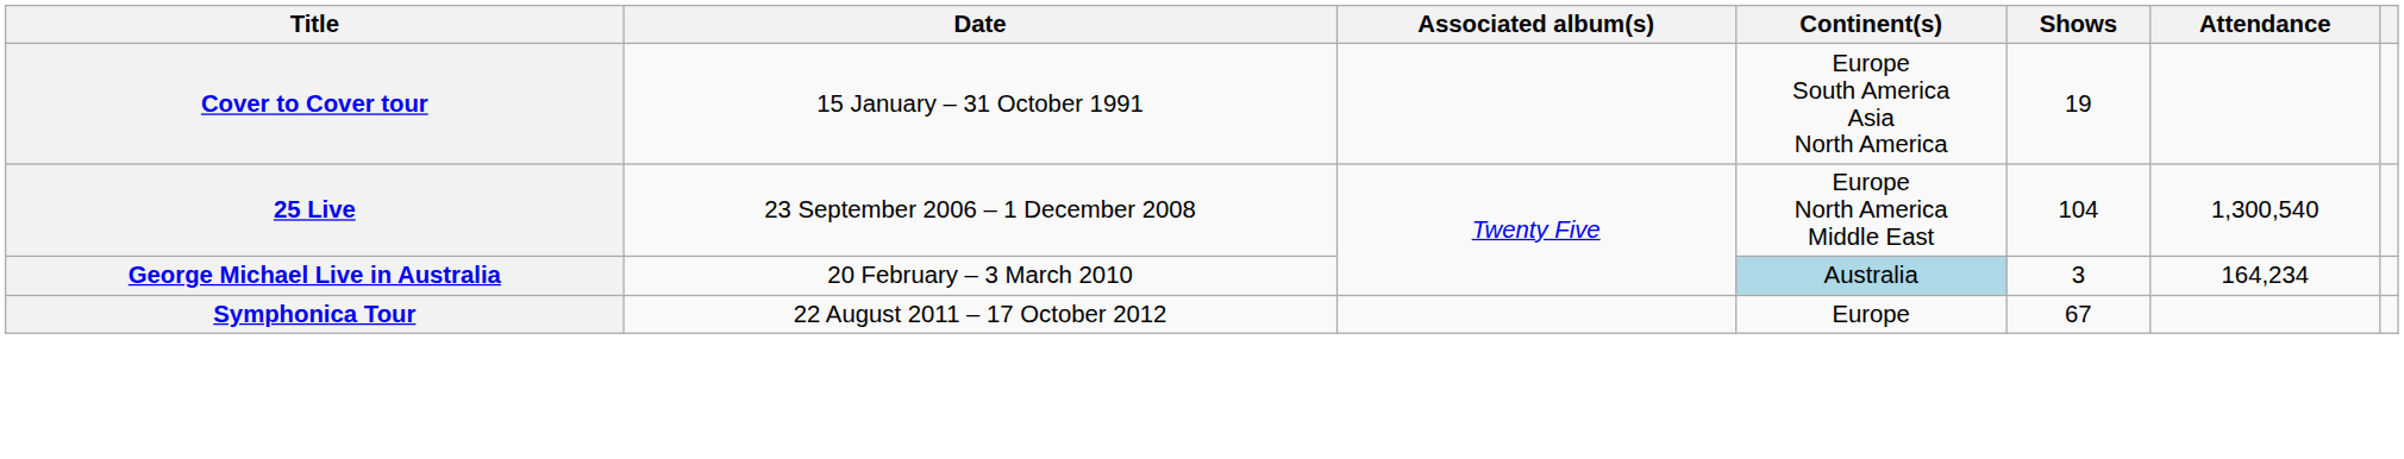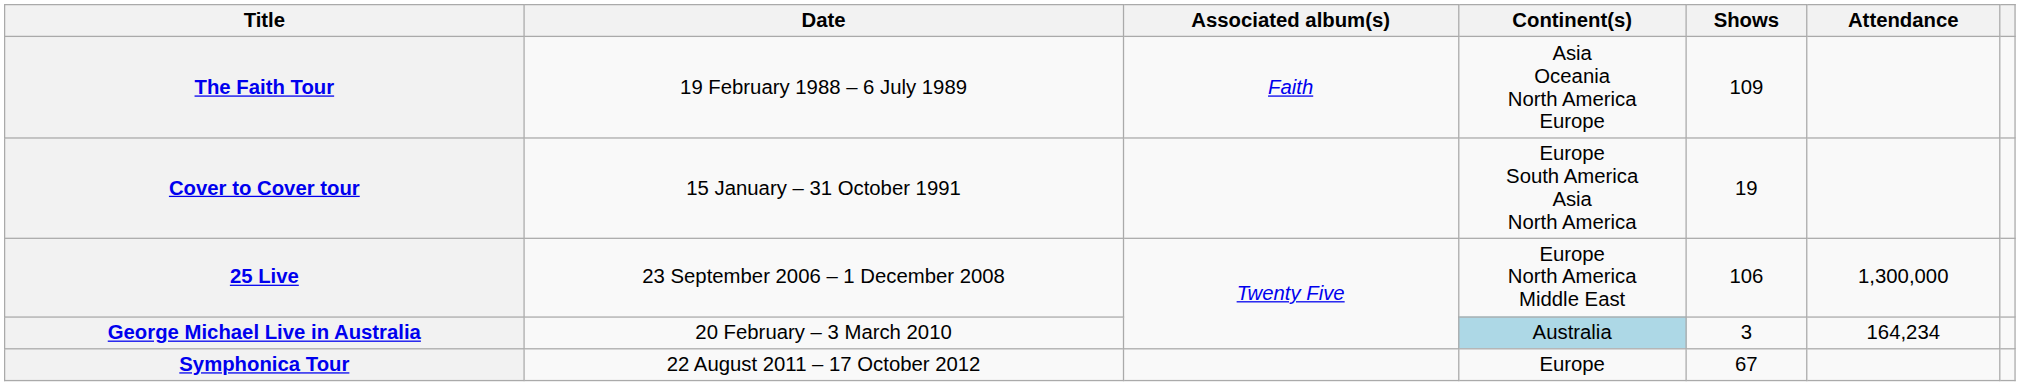+ row: The Faith Tour | 19 February 1988 – 6 July 1989 | Faith | Asia Oceania North America Europe | 109
25 Live | Shows: 104 -> 106
25 Live | Attendance: 1,300,540 -> 1,300,000
